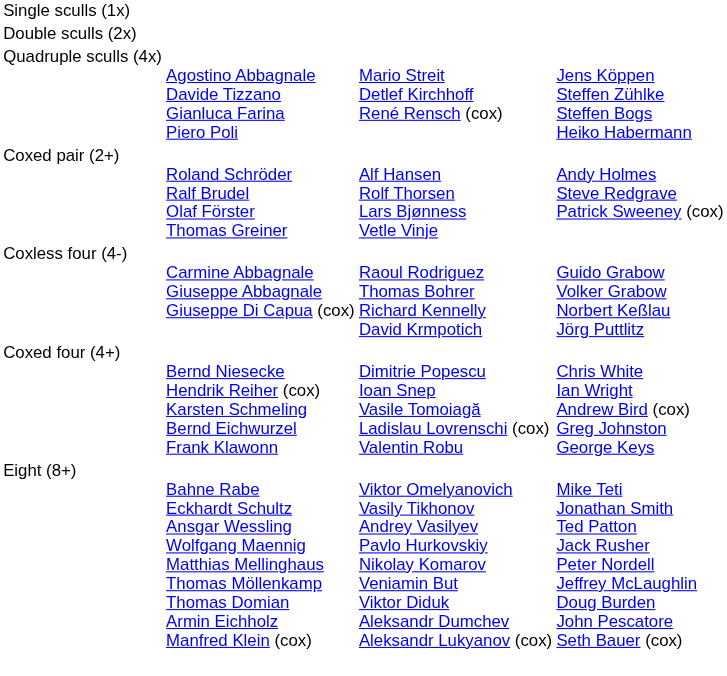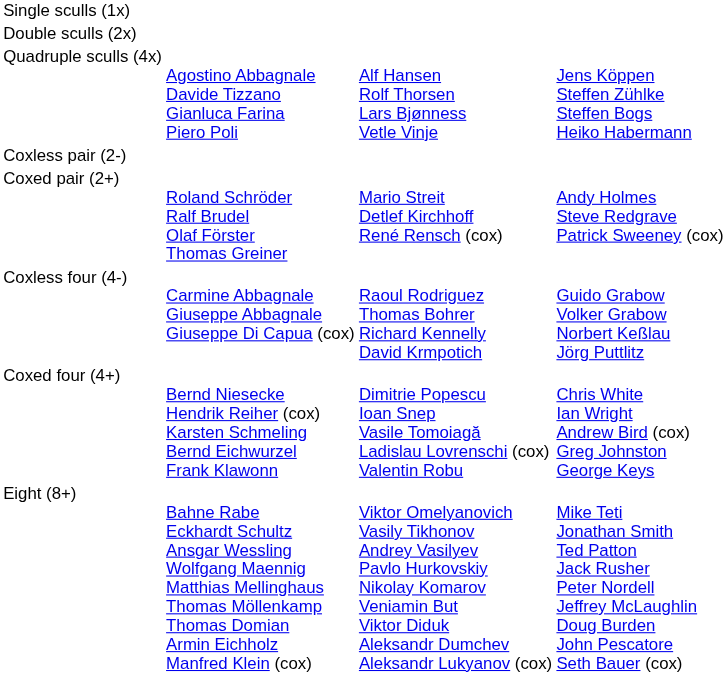Quadruple sculls (4x) | column 3: Mario Streit Detlef Kirchhoff René Rensch (cox) -> Alf Hansen Rolf Thorsen Lars Bjønness Vetle Vinje
+ row: Coxless pair (2-)
Coxed pair (2+) | column 3: Alf Hansen Rolf Thorsen Lars Bjønness Vetle Vinje -> Mario Streit Detlef Kirchhoff René Rensch (cox)
